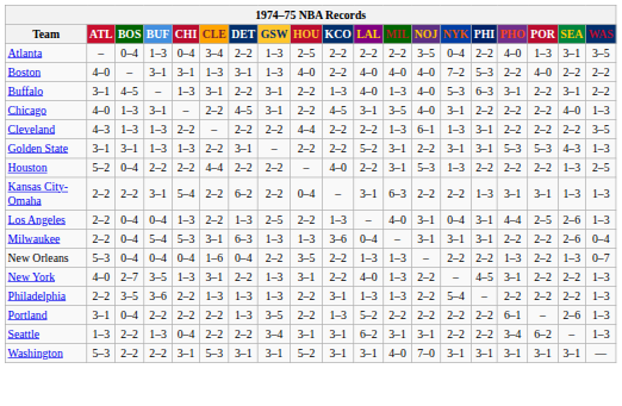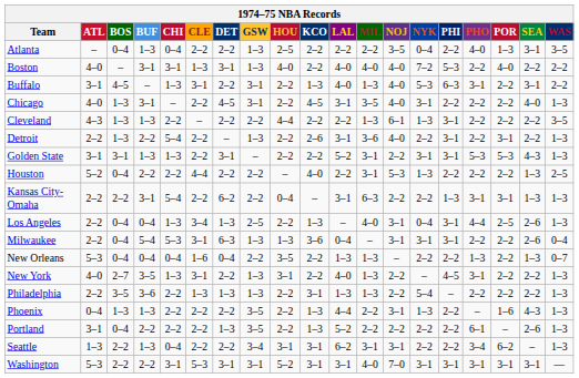Atlanta | CLE: 3–4 -> 2–2
+ row: Detroit | 2–2 | 1–3 | 2–2 | 5–4 | 2–2 | – | 1–3 | 2–2 | 2–6 | 3–1 | 3–6 | 4–0 | 2–2 | 3–1 | 2–2 | 3–1 | 2–2 | 1–3
Los Angeles | CLE: 2–2 -> 3–4
+ row: Phoenix | 0–4 | 1–3 | 1–3 | 2–2 | 2–2 | 2–2 | 3–5 | 2–2 | 1–3 | 4–4 | 2–2 | 3–1 | 1–3 | 2–2 | – | 1–6 | 4–3 | 1–3
